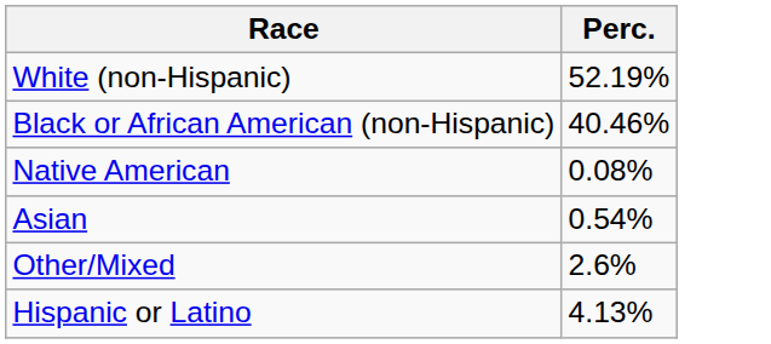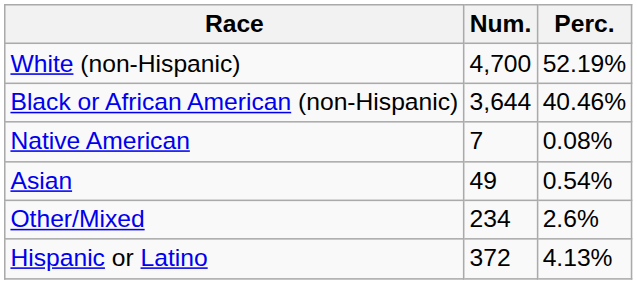+ column: Num. | 4,700 | 3,644 | 7 | 49 | 234 | 372
